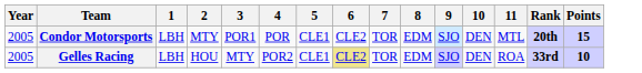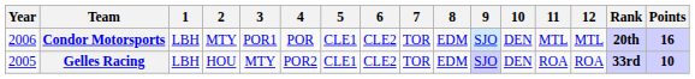+ column: 12 | MTL | ROA
Condor Motorsports | Year: 2005 -> 2006
Condor Motorsports | Points: 15 -> 16
Gelles Racing | 6: khaki background -> no background
